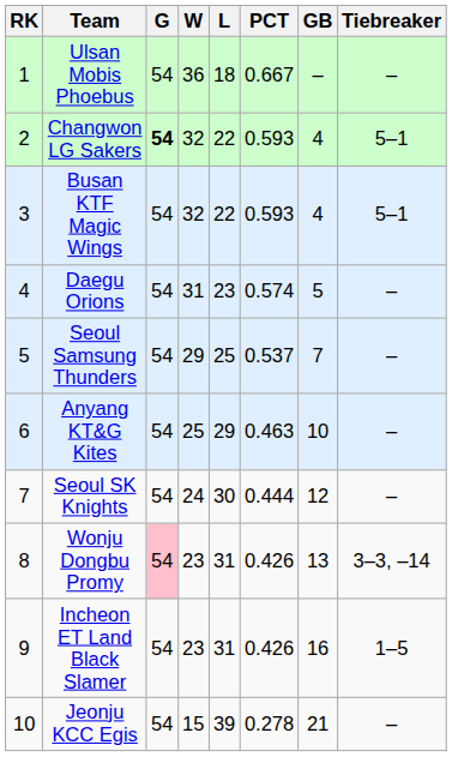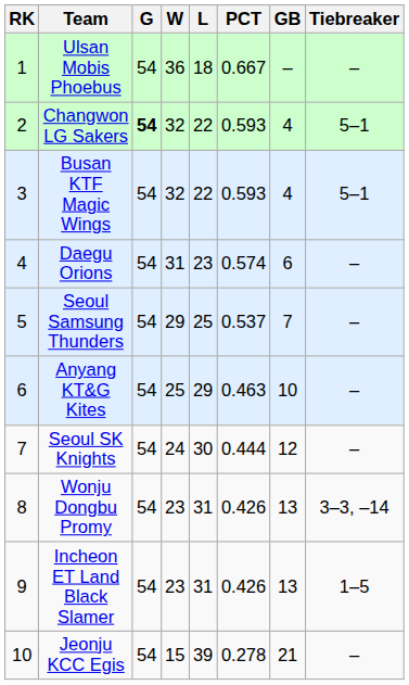Daegu Orions | GB: 5 -> 6
Wonju Dongbu Promy | G: pink background -> no background
Incheon ET Land Black Slamer | GB: 16 -> 13
